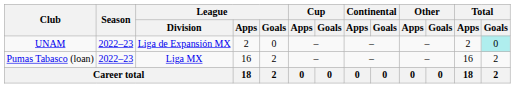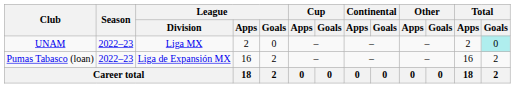UNAM | League / Division: Liga de Expansión MX -> Liga MX
Pumas Tabasco (loan) | League / Division: Liga MX -> Liga de Expansión MX
